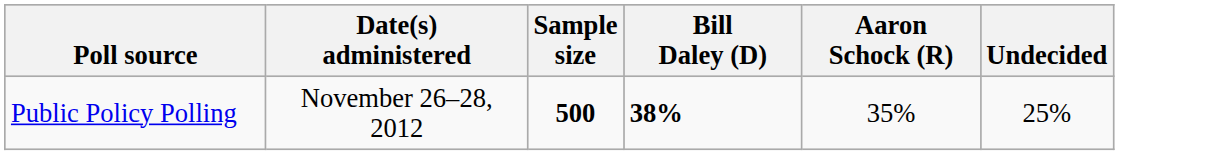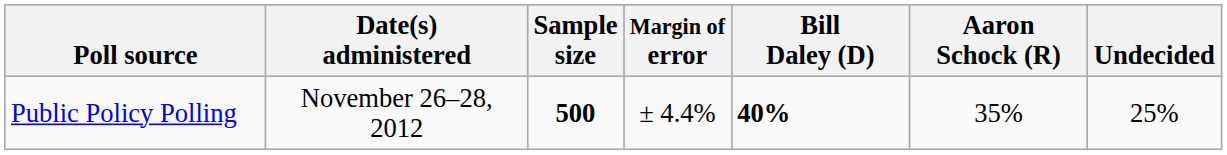+ column: Margin of error | ± 4.4%
Public Policy Polling | Bill Daley (D): 38% -> 40%
